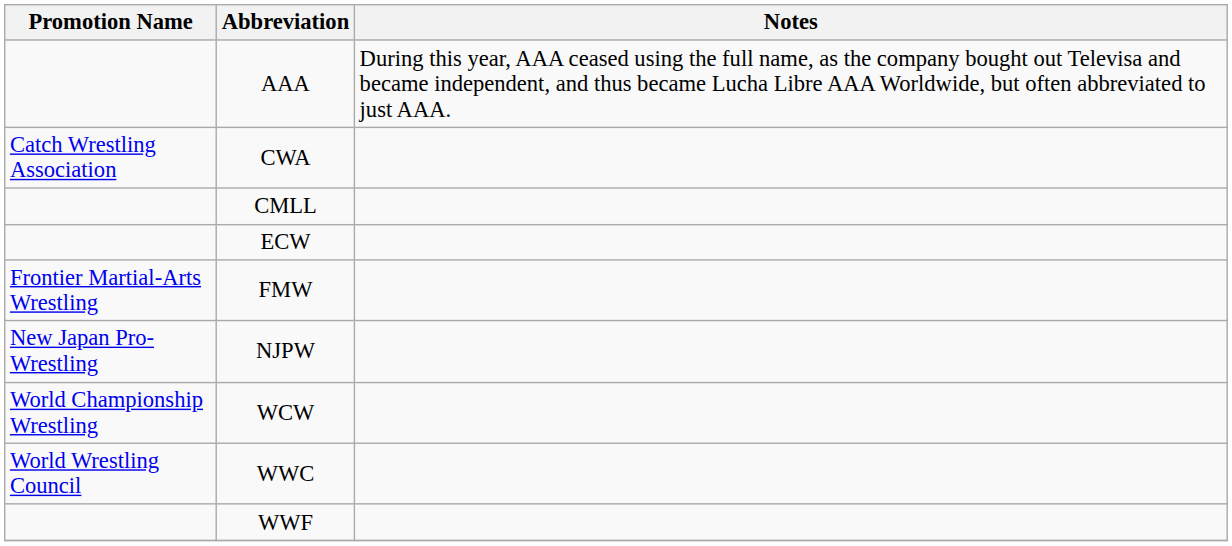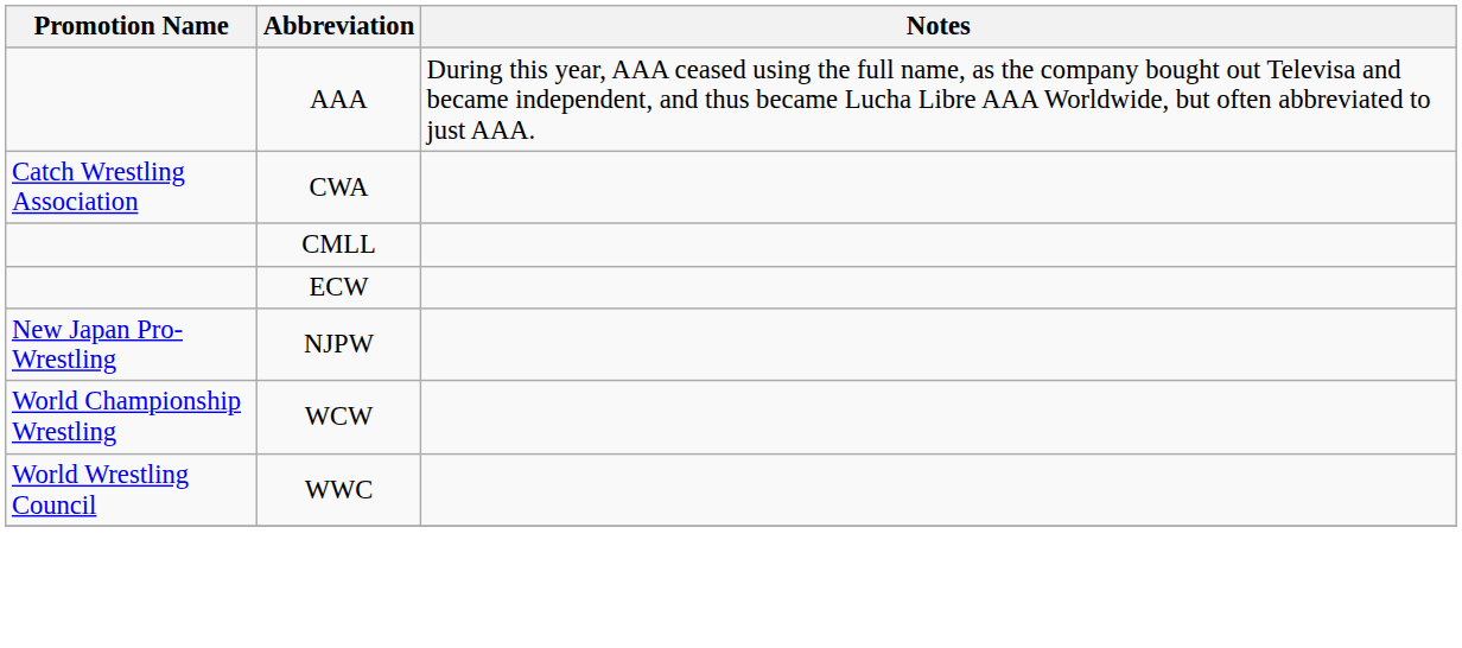- row: Frontier Martial-Arts Wrestling | FMW
- row: WWF
